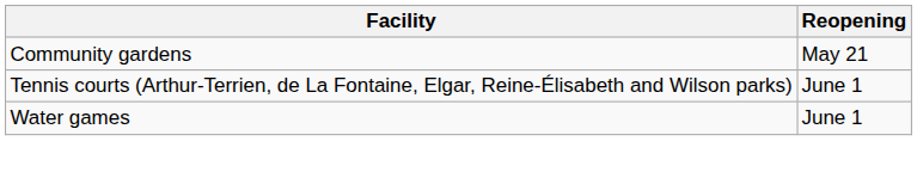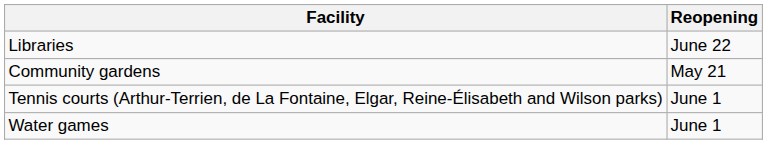+ row: Libraries | June 22
